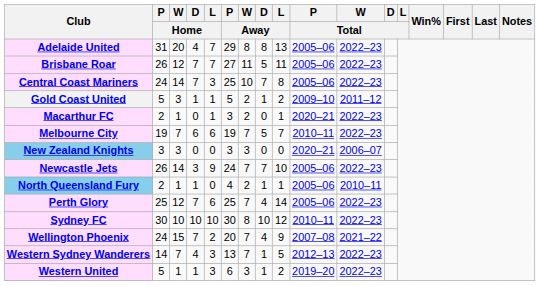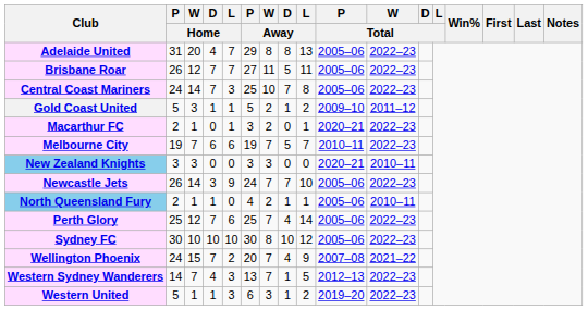New Zealand Knights | W / Total: 2006–07 -> 2010–11
Sydney FC | P / Total: 2010–11 -> 2005–06
